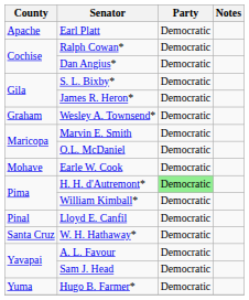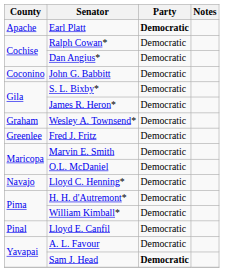Earl Platt | Party: normal -> bold
+ row: Coconino | John G. Babbitt | Democratic
+ row: Greenlee | Fred J. Fritz | Democratic
- row: Mohave | Earle W. Cook | Democratic
+ row: Navajo | Lloyd C. Henning* | Democratic
H. H. d'Autremont* | Party: lightgreen background -> no background
- row: Santa Cruz | W. H. Hathaway* | Democratic
Sam J. Head | Party: normal -> bold
- row: Yuma | Hugo B. Farmer* | Democratic
